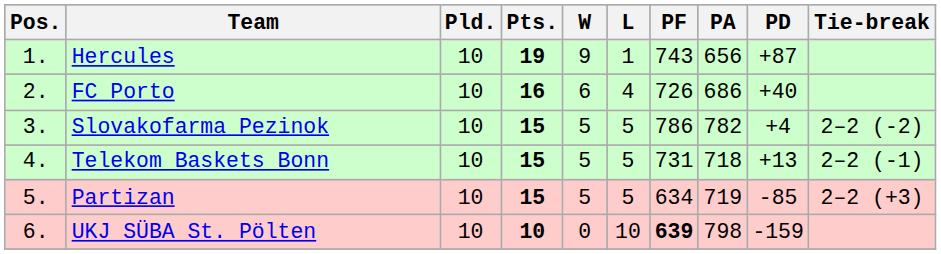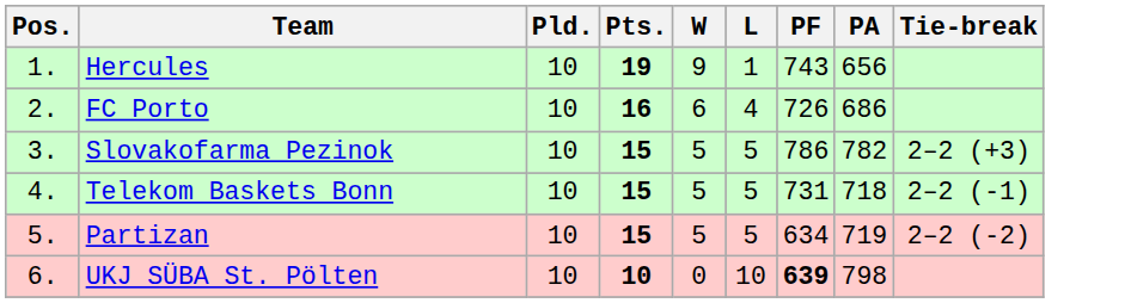- column: PD | +87 | +40 | +4 | +13 | -85 | -159
Slovakofarma Pezinok | Tie-break: 2–2 (-2) -> 2–2 (+3)
Partizan | Tie-break: 2–2 (+3) -> 2–2 (-2)
